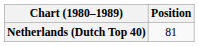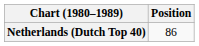Netherlands (Dutch Top 40) | Position: 81 -> 86
